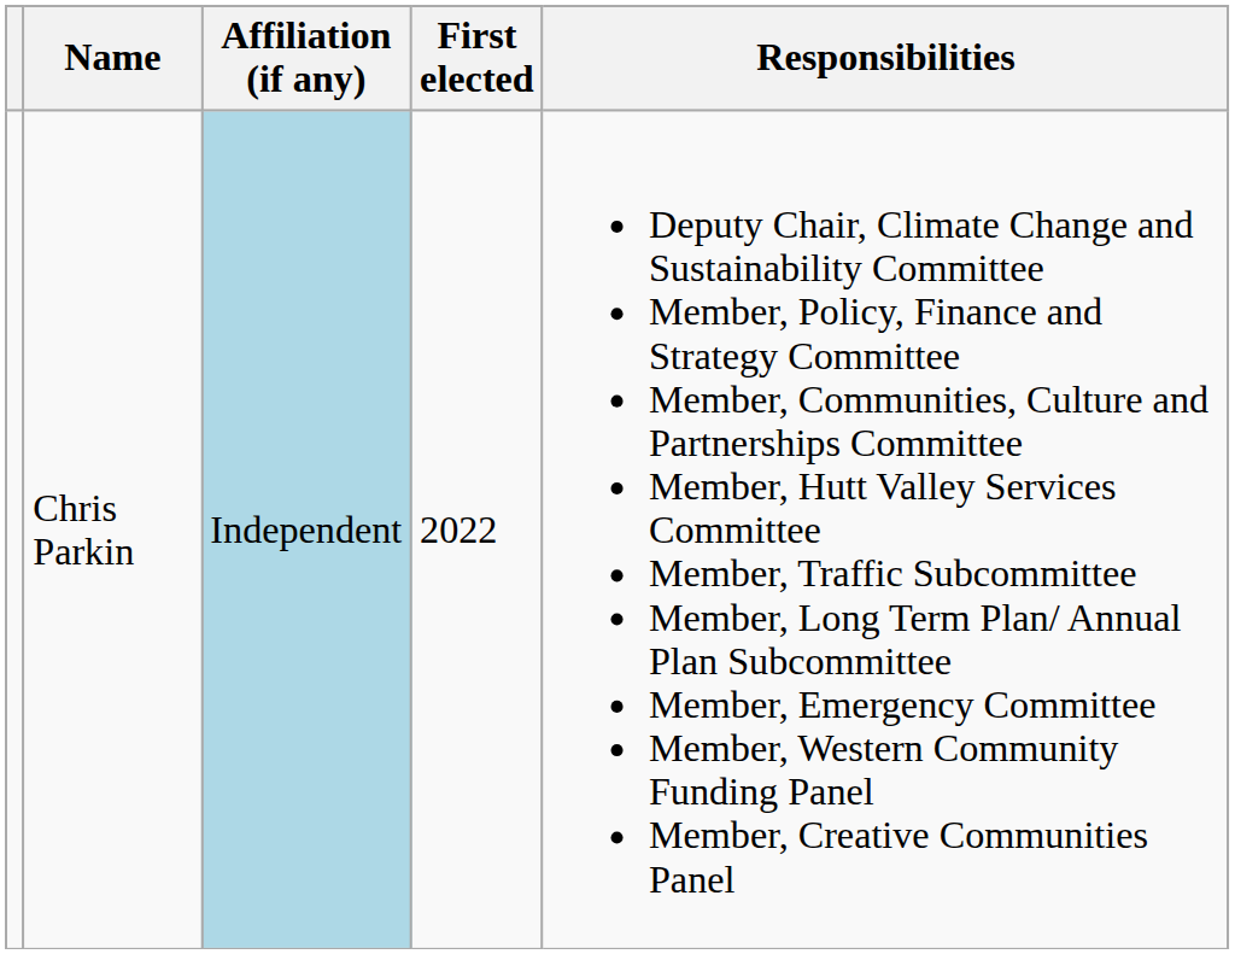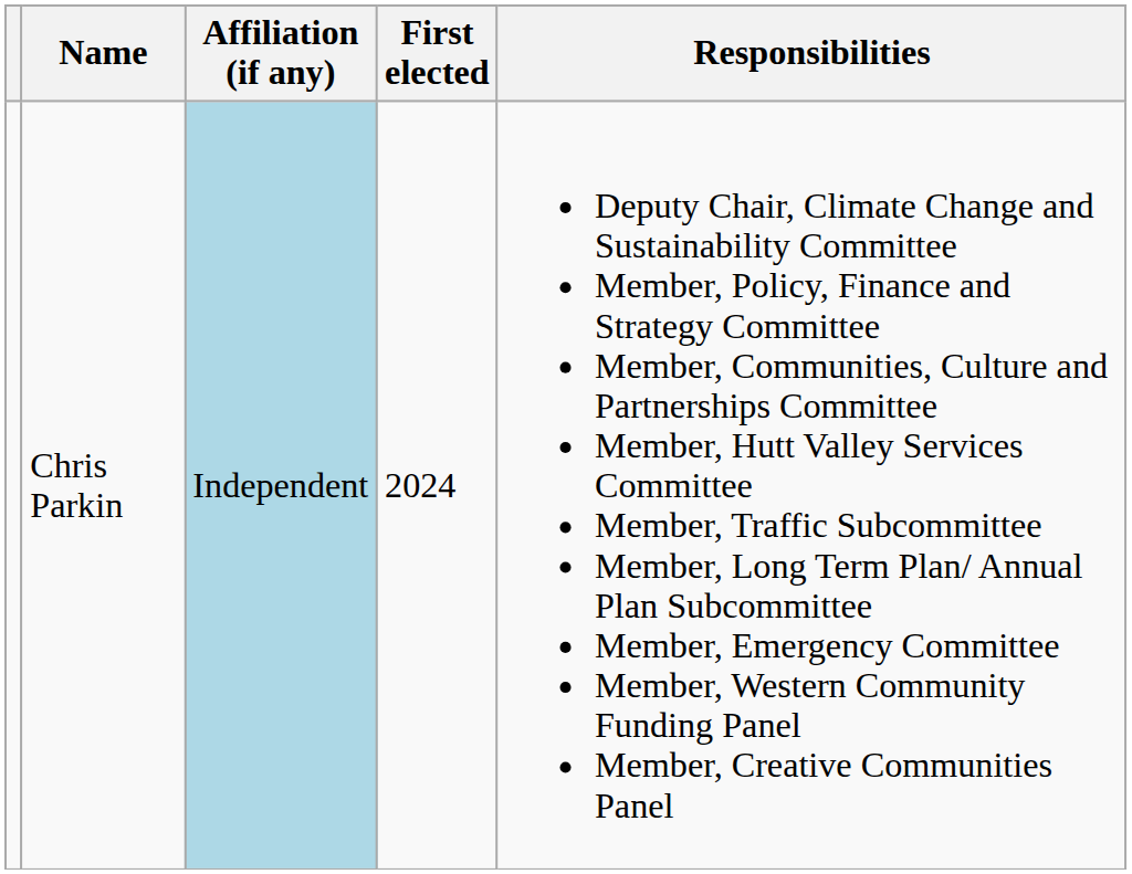Chris Parkin | First elected: 2022 -> 2024
